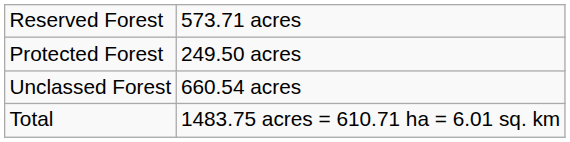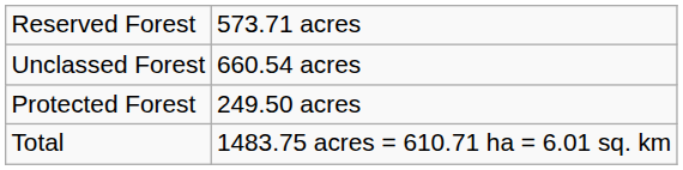rows swapped: Protected Forest <-> Unclassed Forest
